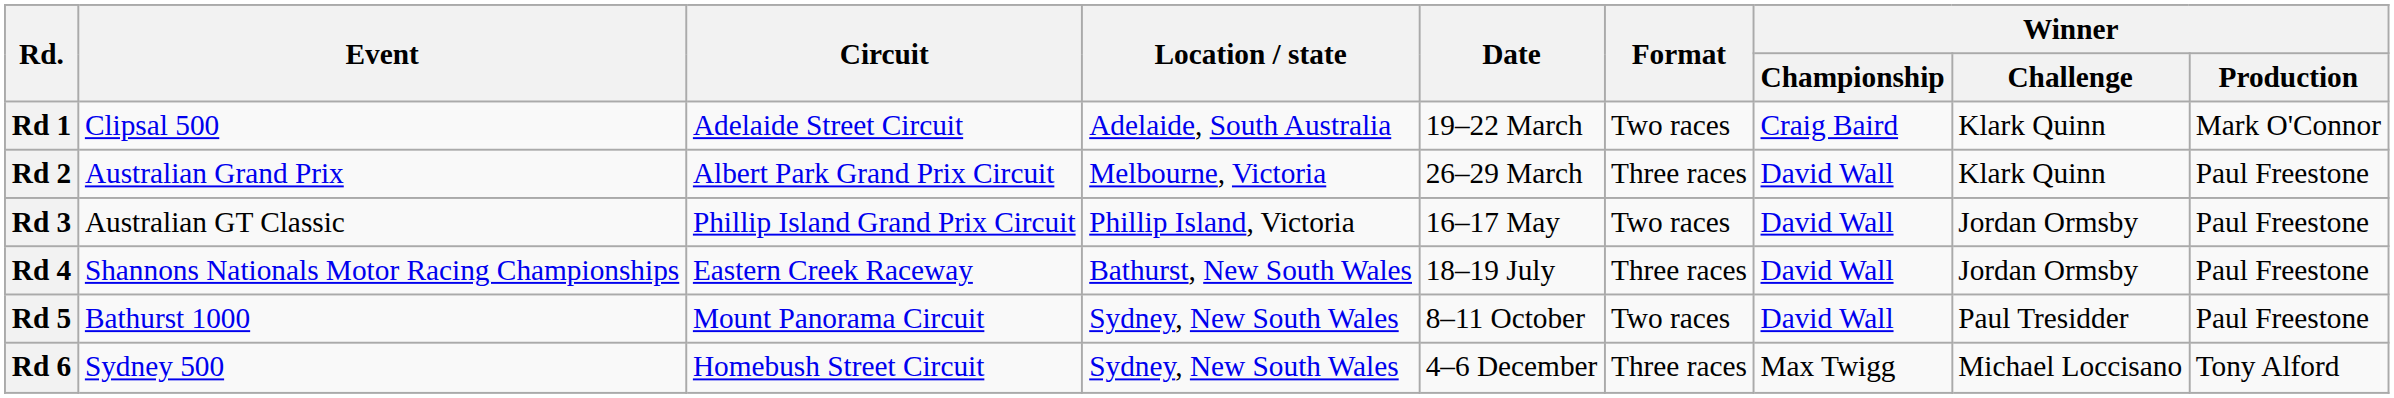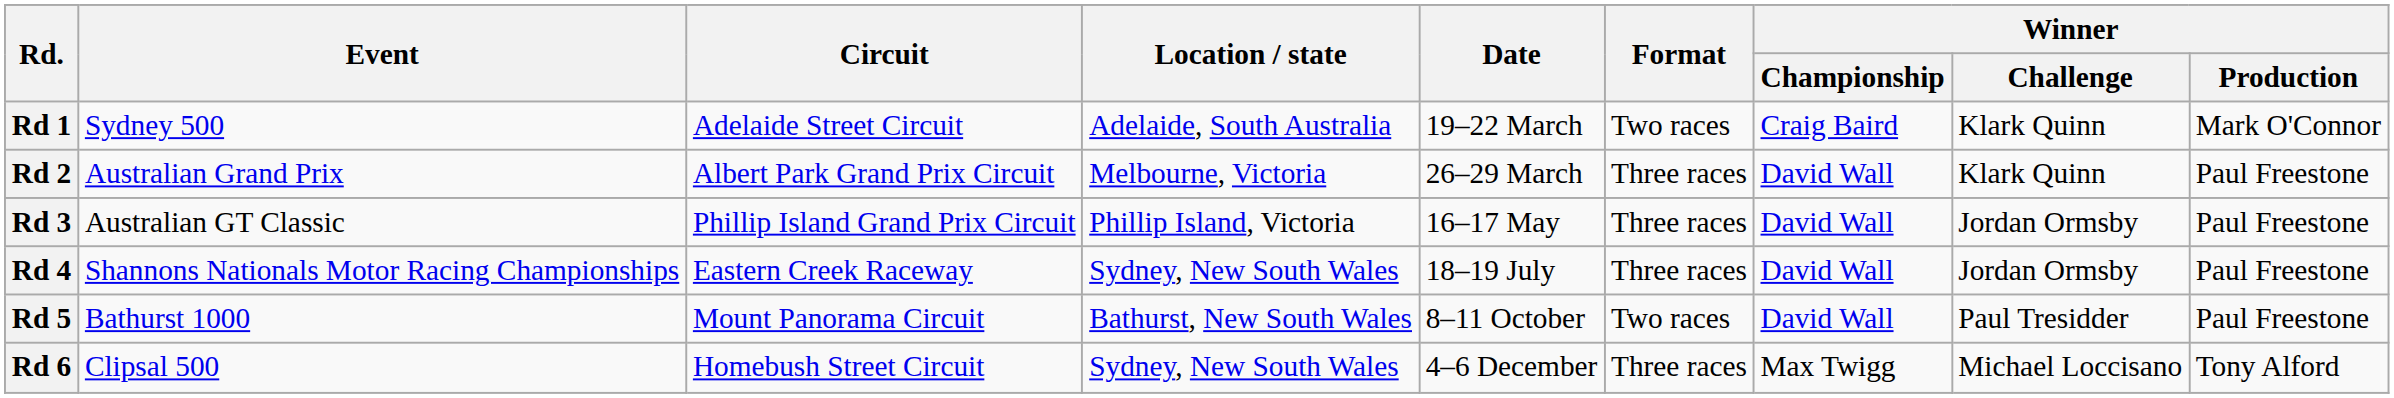Rd 1 | Event: Clipsal 500 -> Sydney 500
Rd 3 | Format: Two races -> Three races
Rd 4 | Location / state: Bathurst, New South Wales -> Sydney, New South Wales
Rd 5 | Location / state: Sydney, New South Wales -> Bathurst, New South Wales
Rd 6 | Event: Sydney 500 -> Clipsal 500
